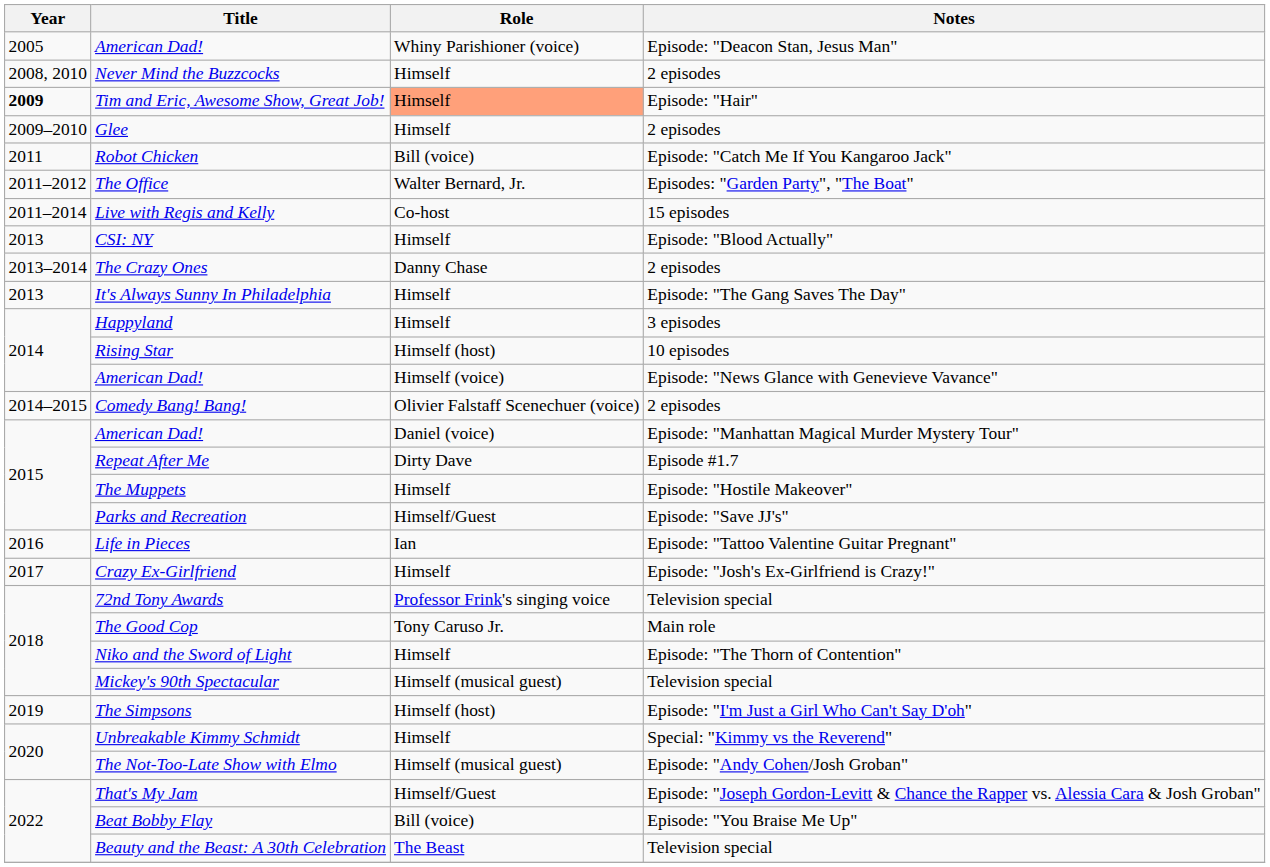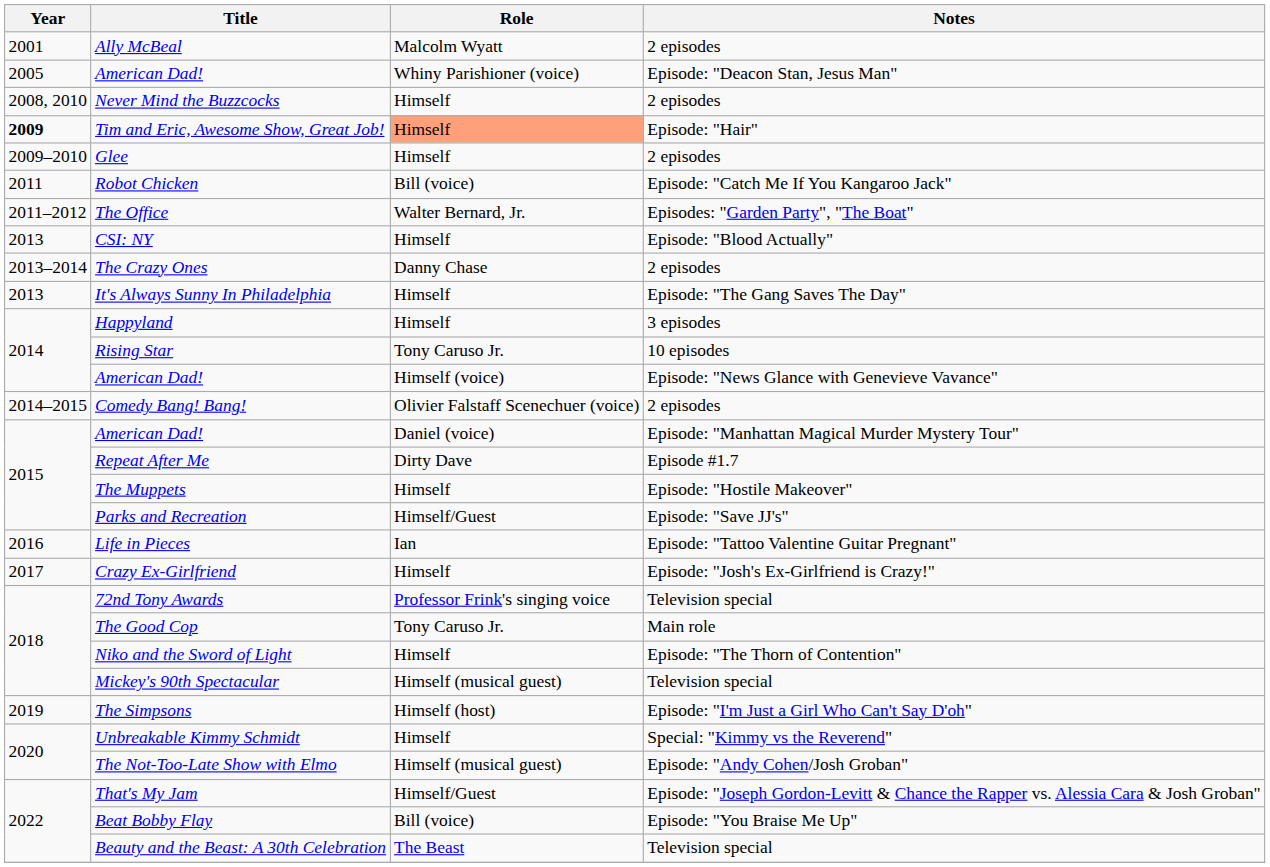+ row: 2001 | Ally McBeal | Malcolm Wyatt | 2 episodes
- row: 2011–2014 | Live with Regis and Kelly | Co-host | 15 episodes
Rising Star | Role: Himself (host) -> Tony Caruso Jr.
